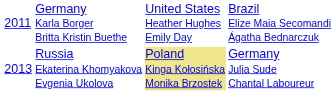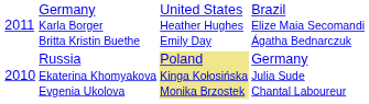Russia Ekaterina Khomyakova Evgenia Ukolova | column 1: 2013 -> 2010
